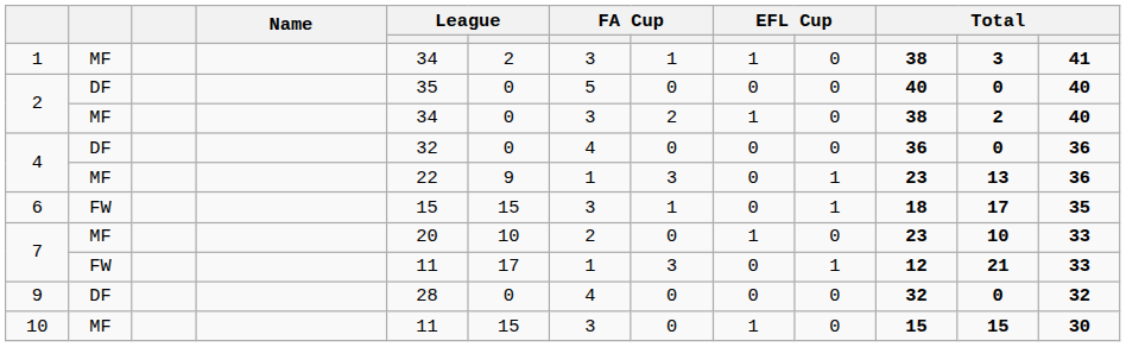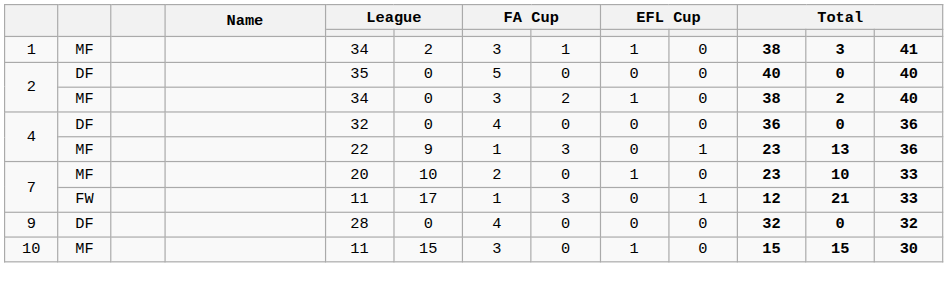- row: 6 | FW | 15 | 15 | 3 | 1 | 0 | 1 | 18 | 17 | 35
